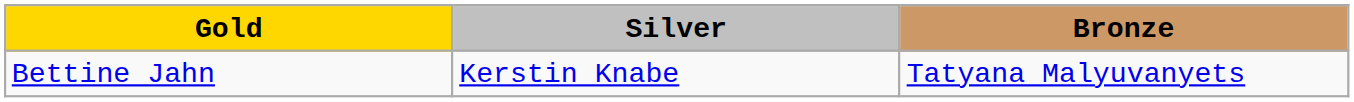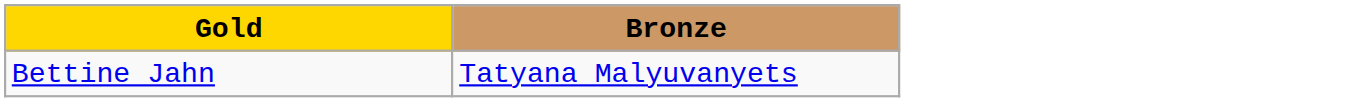- column: Silver | Kerstin Knabe
